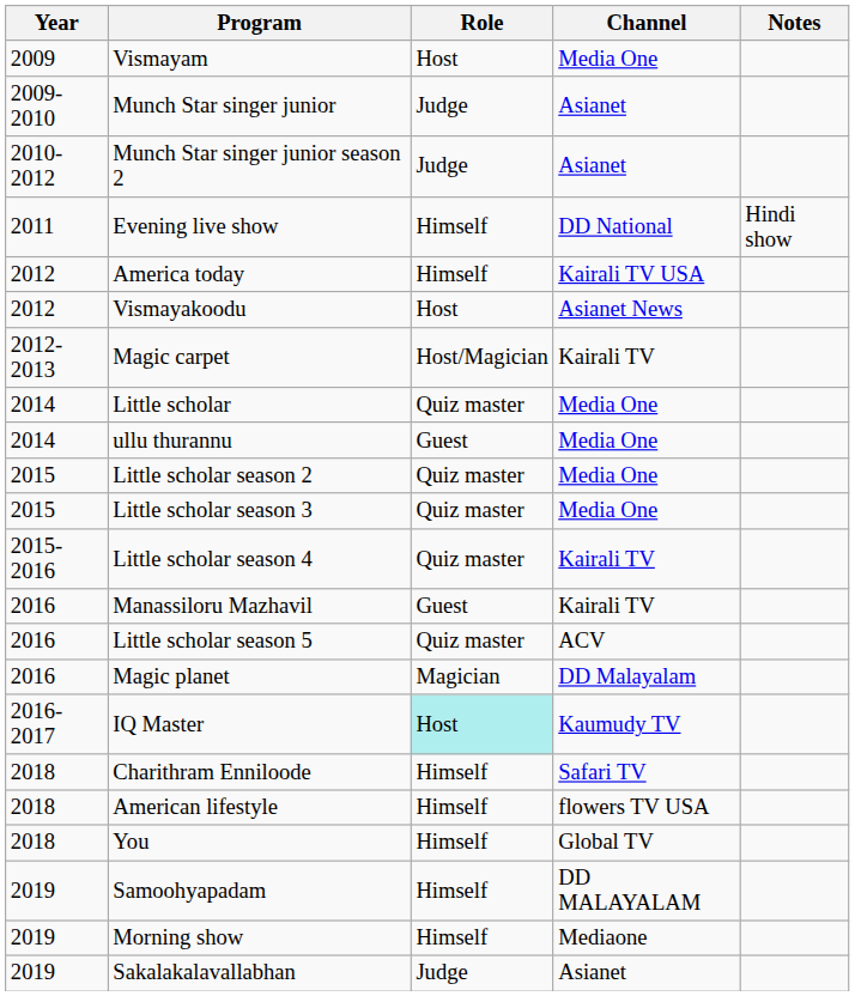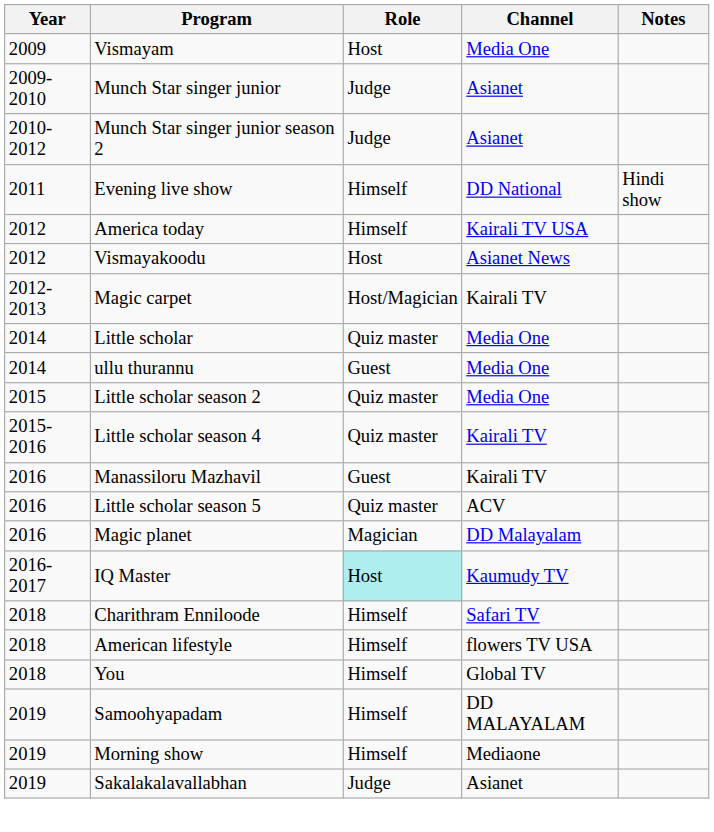- row: 2015 | Little scholar season 3 | Quiz master | Media One
